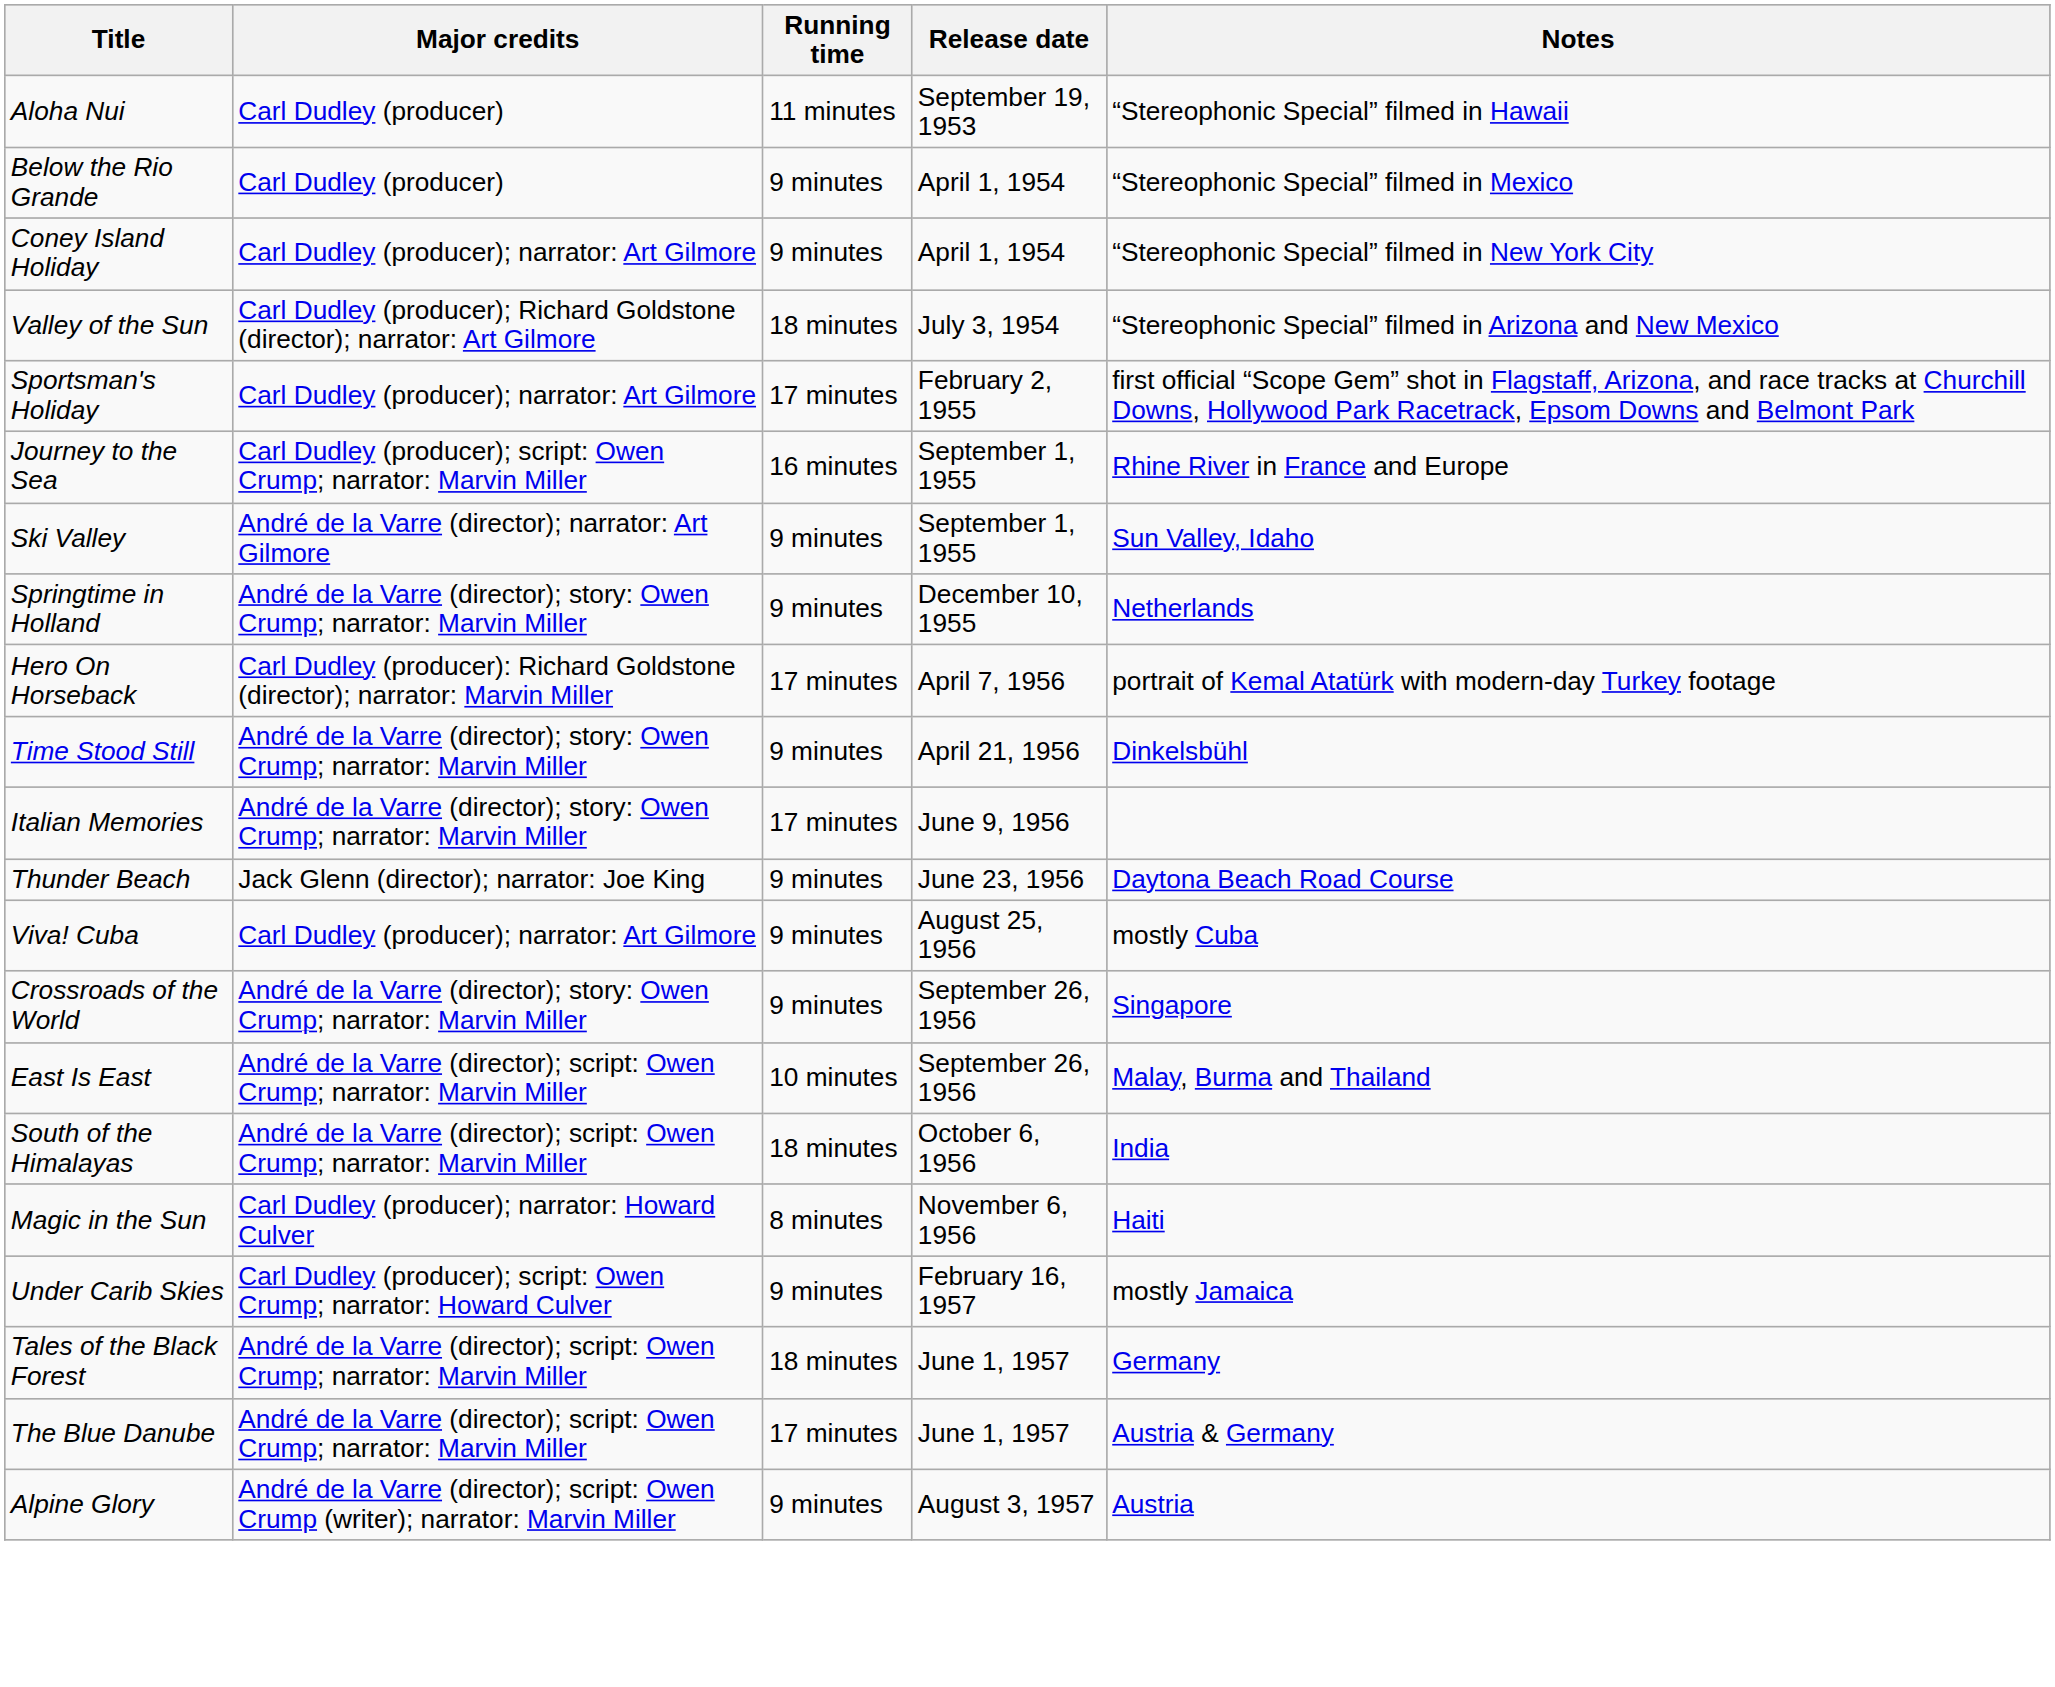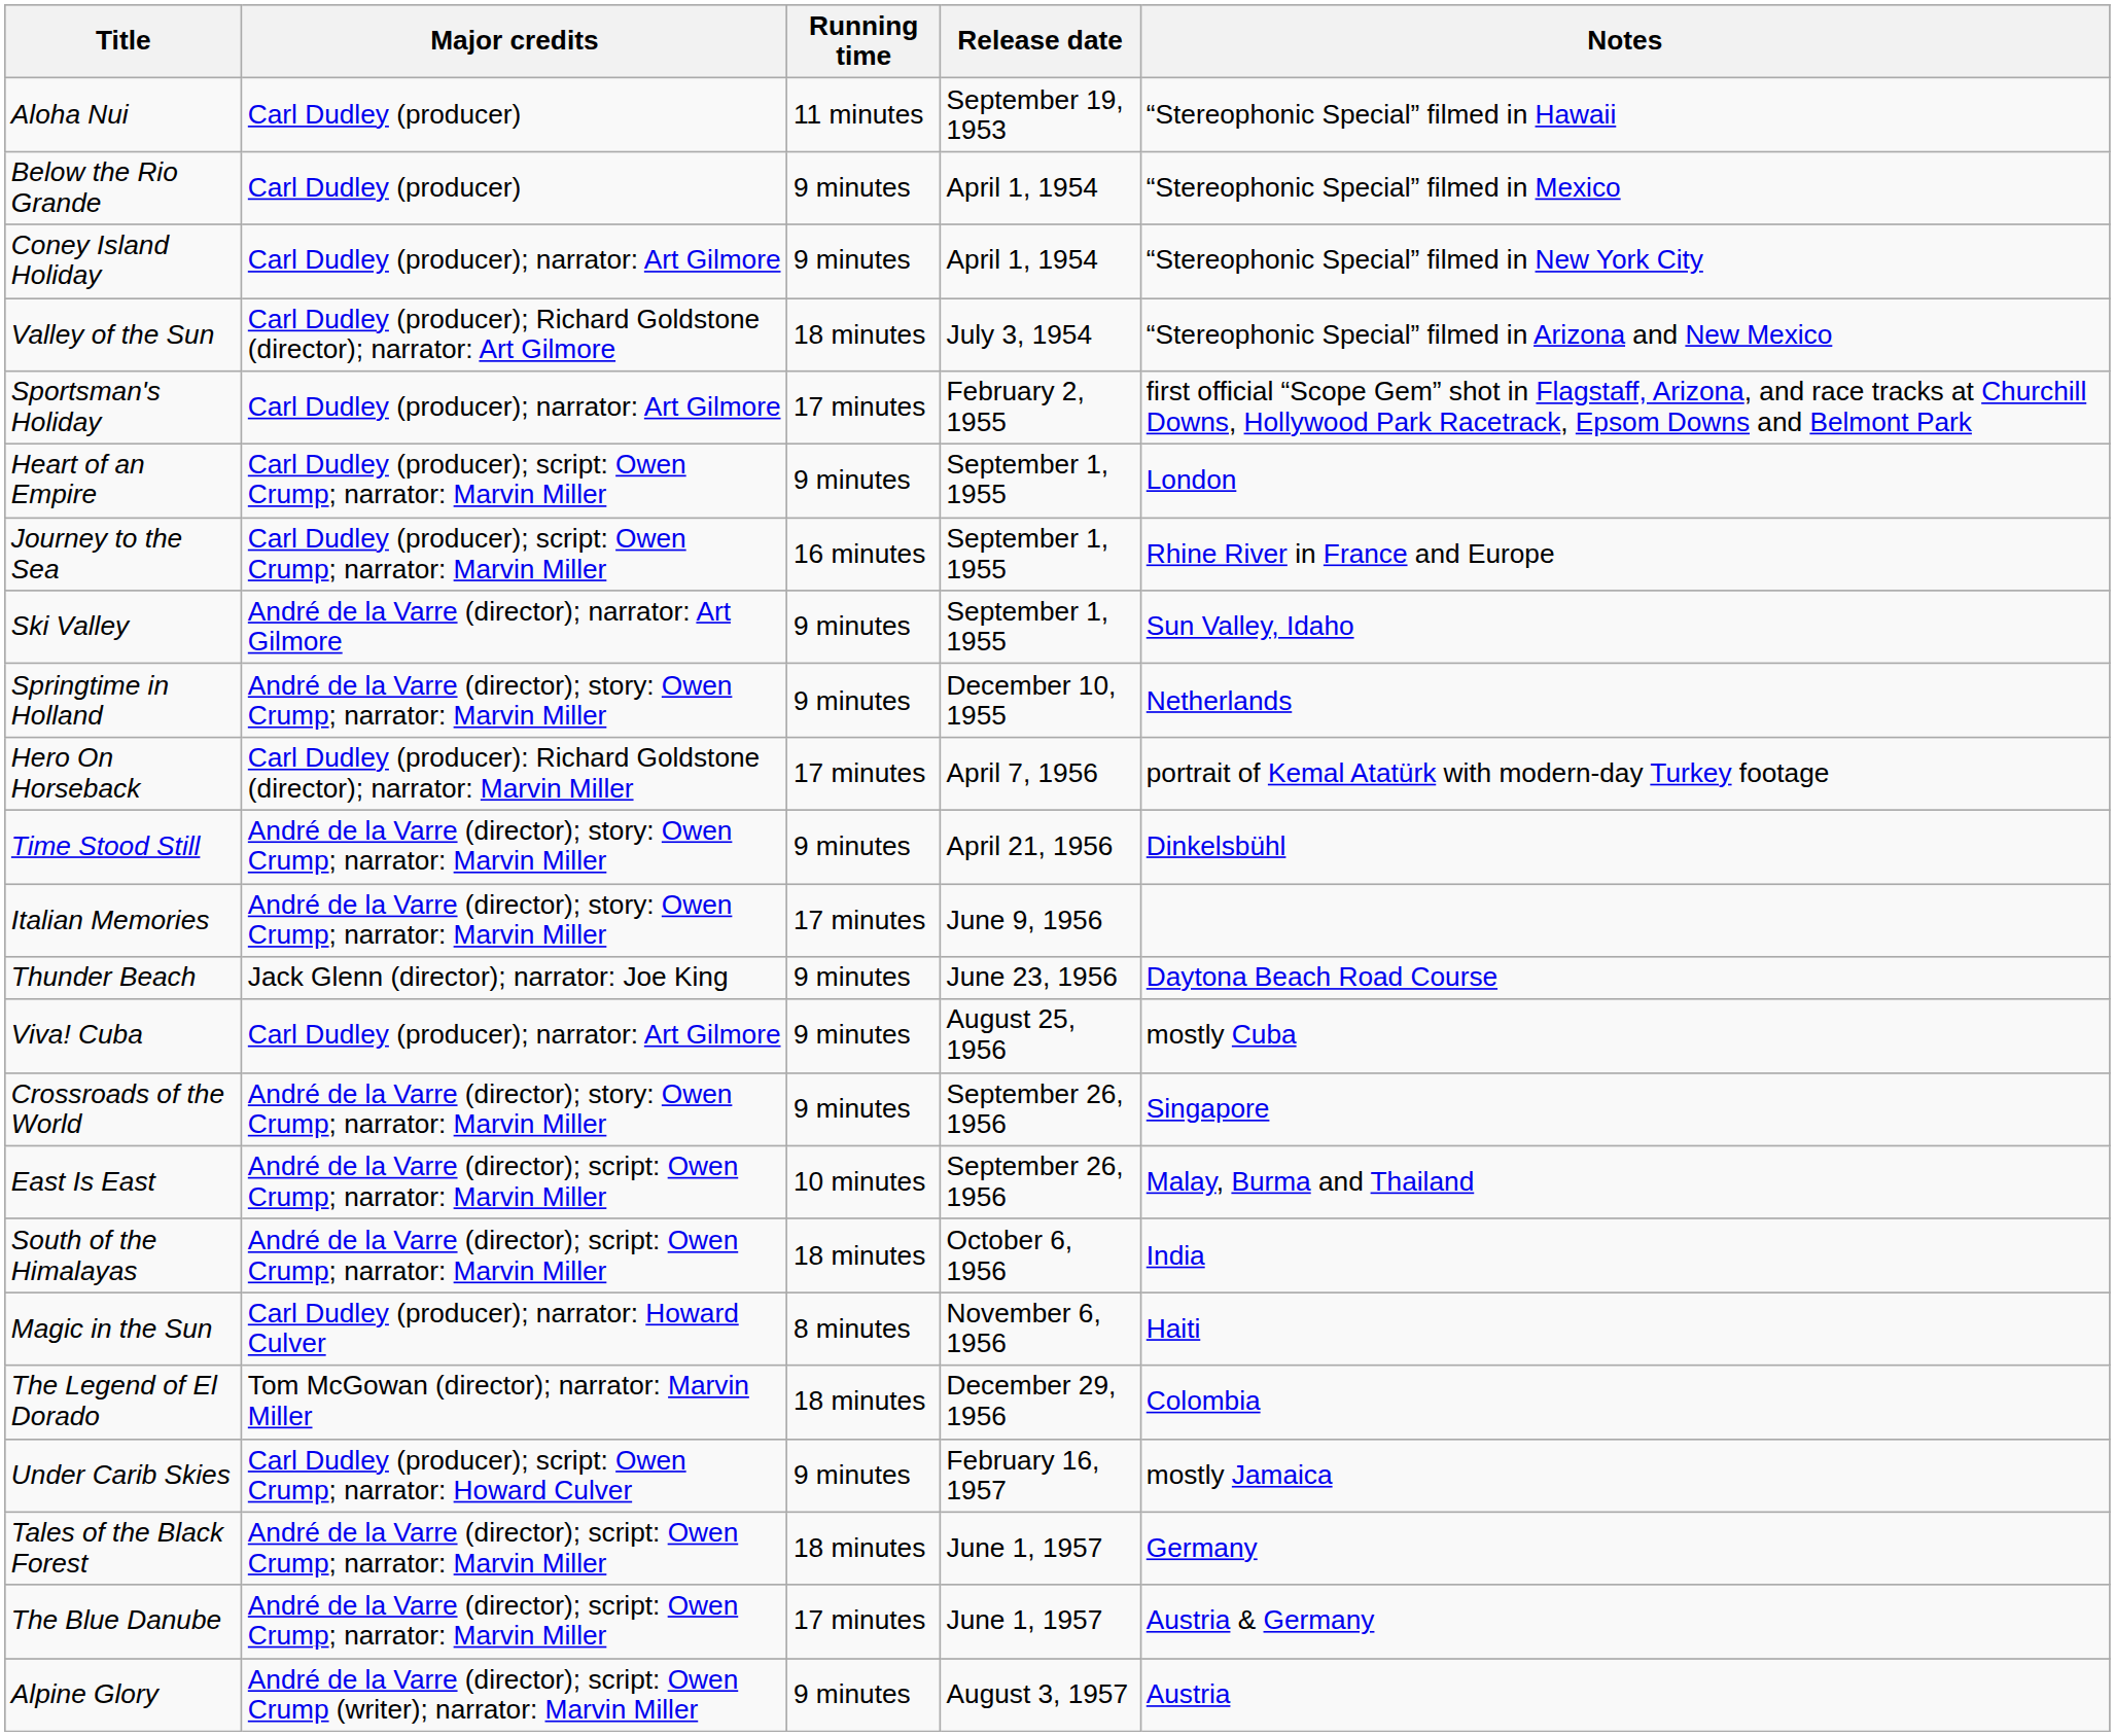+ row: Heart of an Empire | Carl Dudley (producer); script: Owen Crump; narrator: Marvin Miller | 9 minutes | September 1, 1955 | London
+ row: The Legend of El Dorado | Tom McGowan (director); narrator: Marvin Miller | 18 minutes | December 29, 1956 | Colombia
